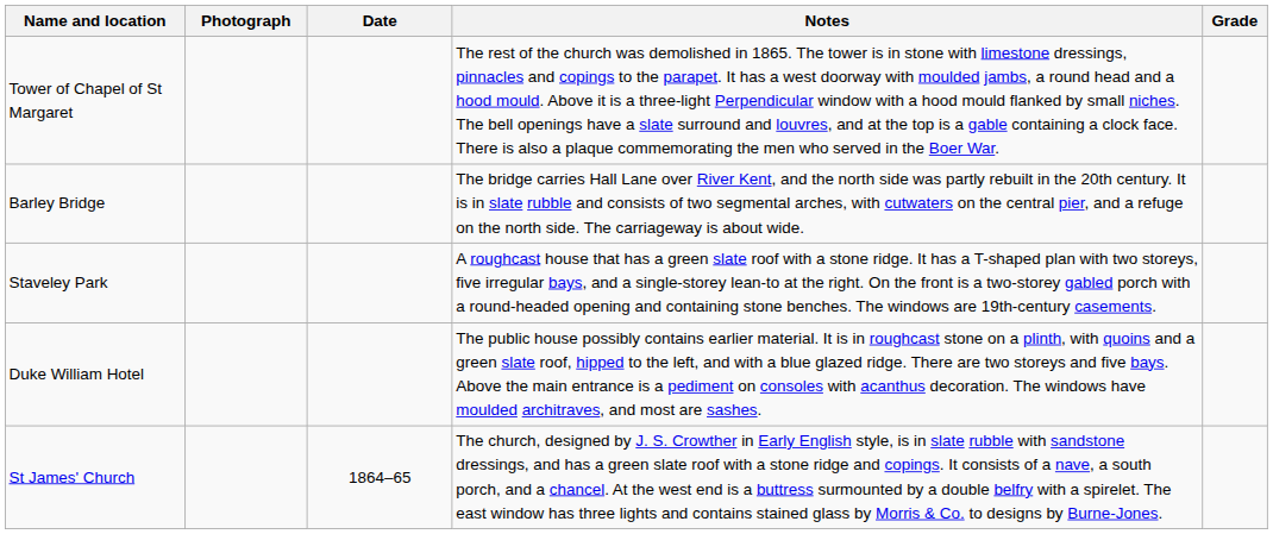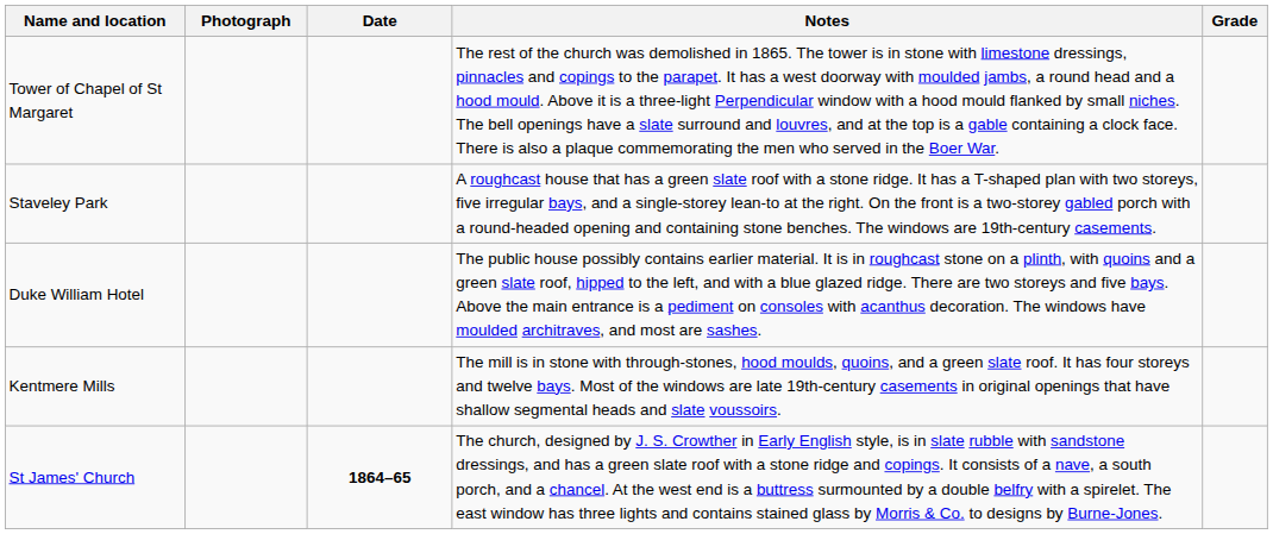- row: Barley Bridge | The bridge carries Hall Lane over River Kent, and the north side was partly rebuilt in the 20th century. It is in slate rubble and consists of two segmental arches, with cutwaters on the central pier, and a refuge on the north side. The carriageway is about wide.
+ row: Kentmere Mills | The mill is in stone with through-stones, hood moulds, quoins, and a green slate roof. It has four storeys and twelve bays. Most of the windows are late 19th-century casements in original openings that have shallow segmental heads and slate voussoirs.
St James' Church | Date: normal -> bold
